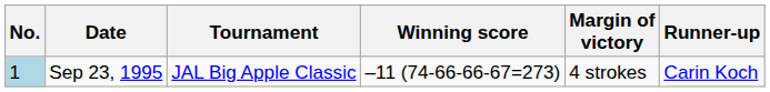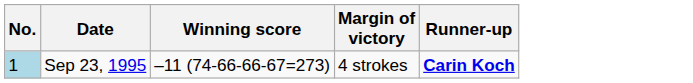- column: Tournament | JAL Big Apple Classic
Sep 23, 1995 | Runner-up: normal -> bold
